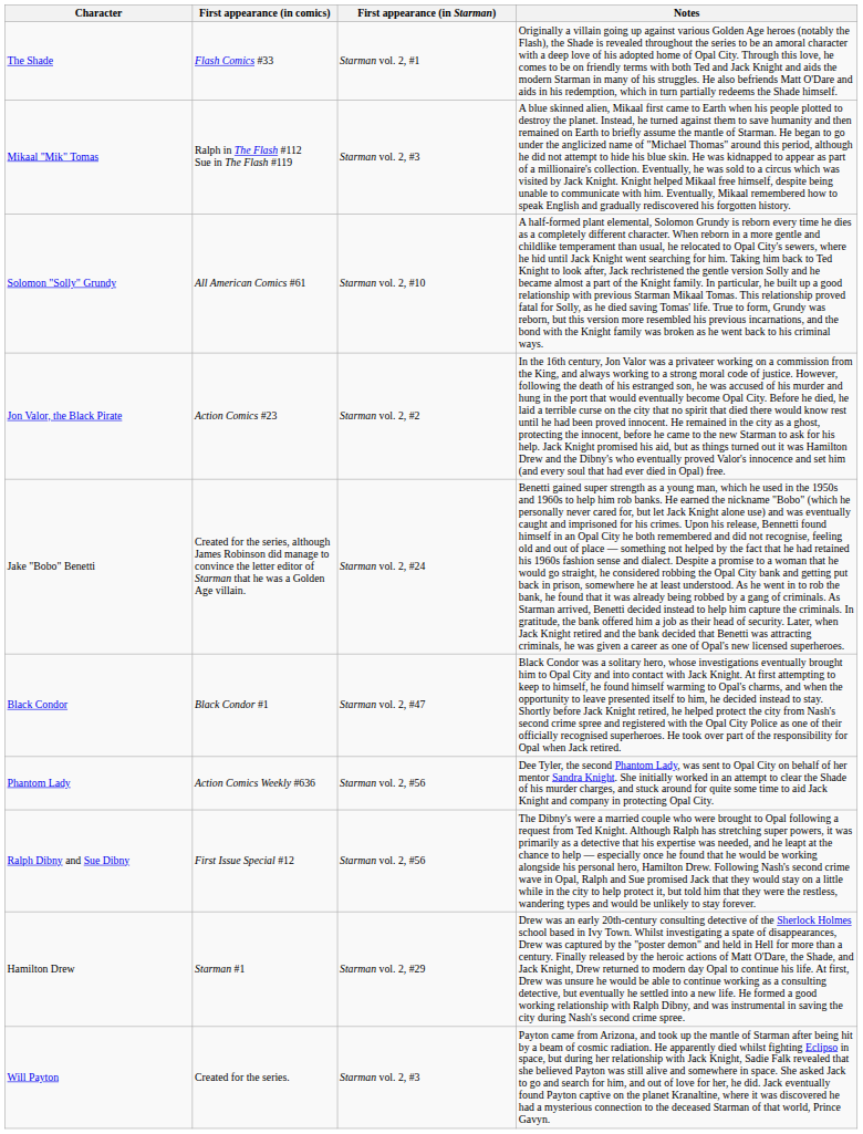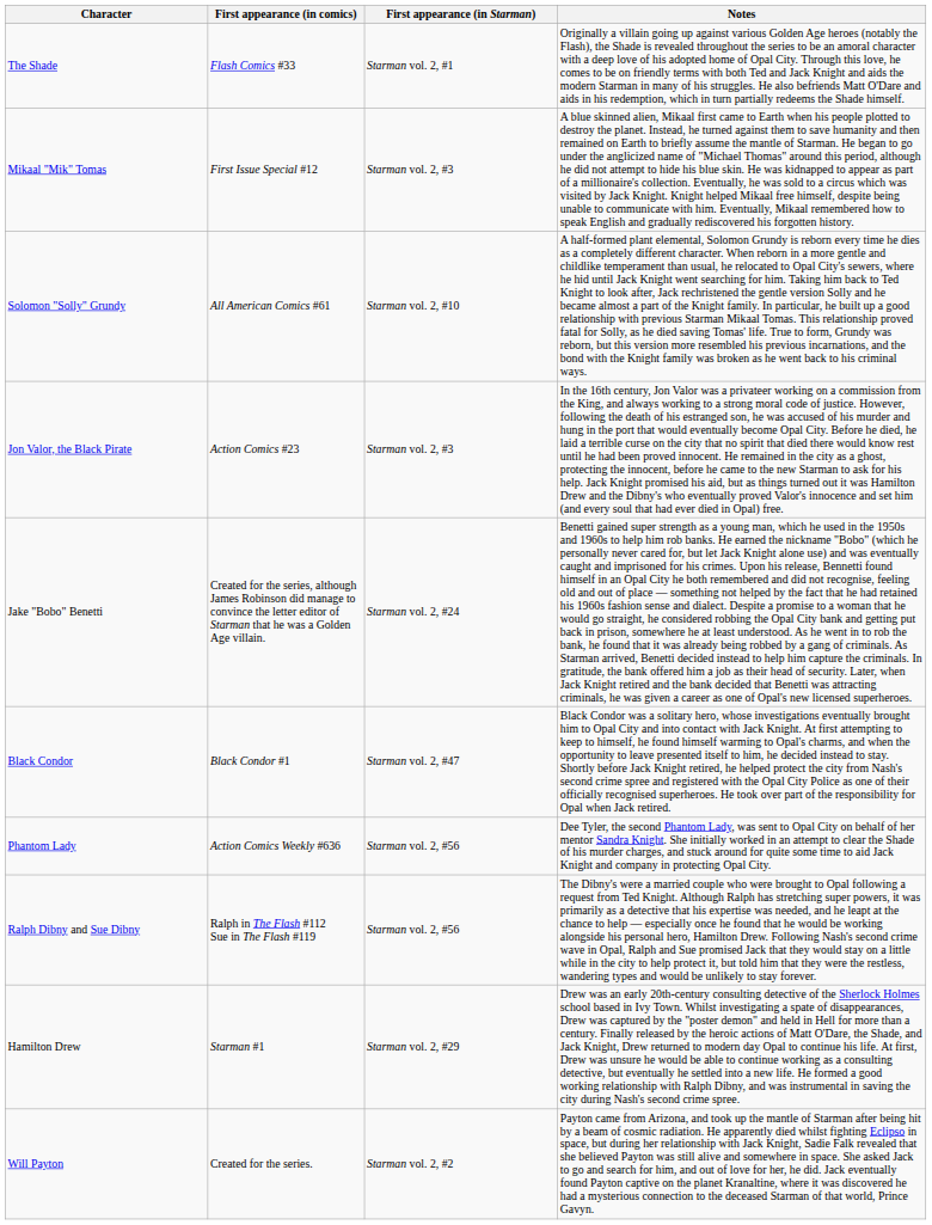Mikaal "Mik" Tomas | First appearance (in comics): Ralph in The Flash #112 Sue in The Flash #119 -> First Issue Special #12
Jon Valor, the Black Pirate | First appearance (in Starman): Starman vol. 2, #2 -> Starman vol. 2, #3
Ralph Dibny and Sue Dibny | First appearance (in comics): First Issue Special #12 -> Ralph in The Flash #112 Sue in The Flash #119
Will Payton | First appearance (in Starman): Starman vol. 2, #3 -> Starman vol. 2, #2
